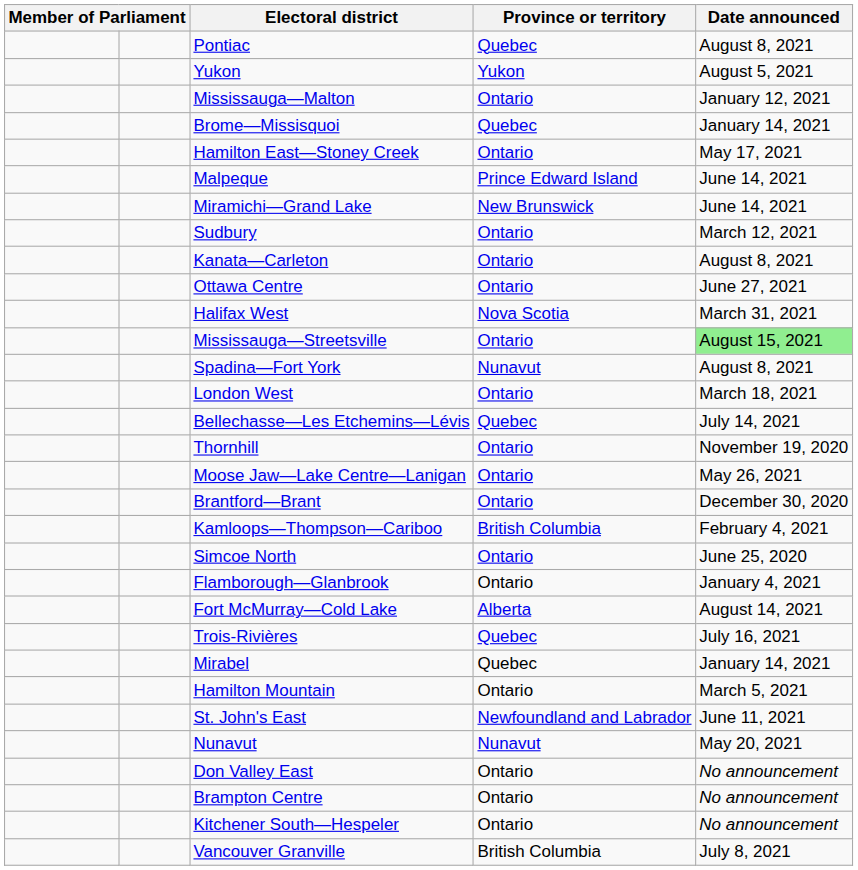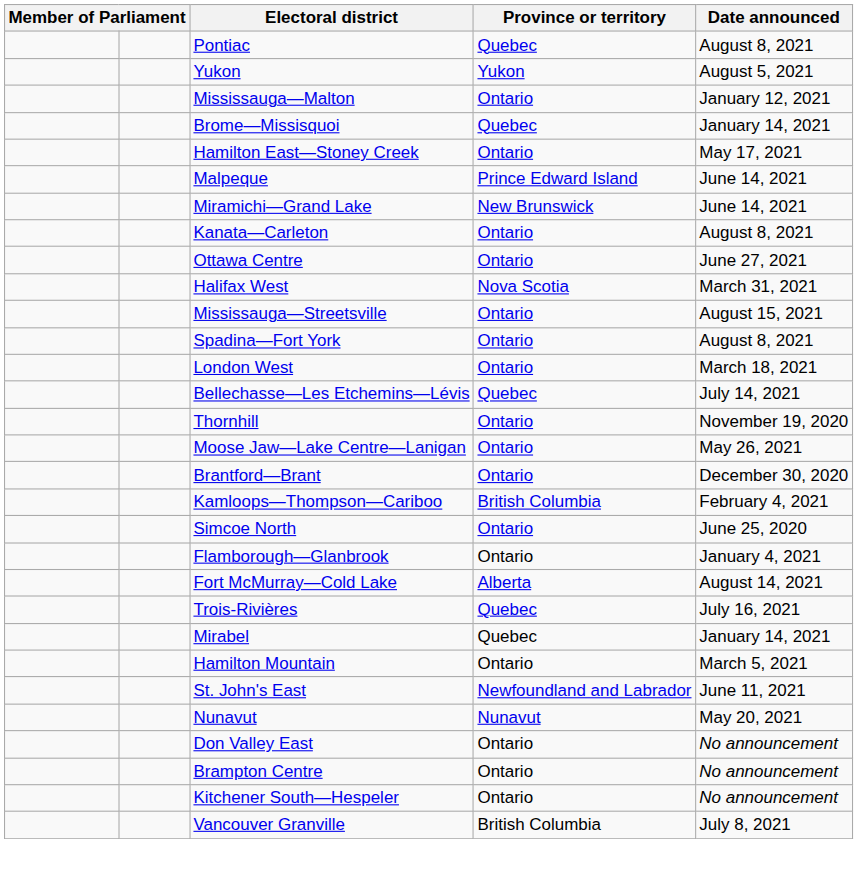- row: Sudbury | Ontario | March 12, 2021
Mississauga—Streetsville | Date announced: lightgreen background -> no background
Spadina—Fort York | Province or territory: Nunavut -> Ontario
